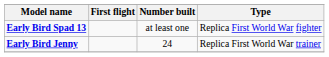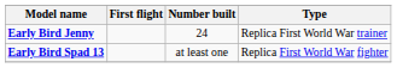rows swapped: Early Bird Spad 13 <-> Early Bird Jenny
